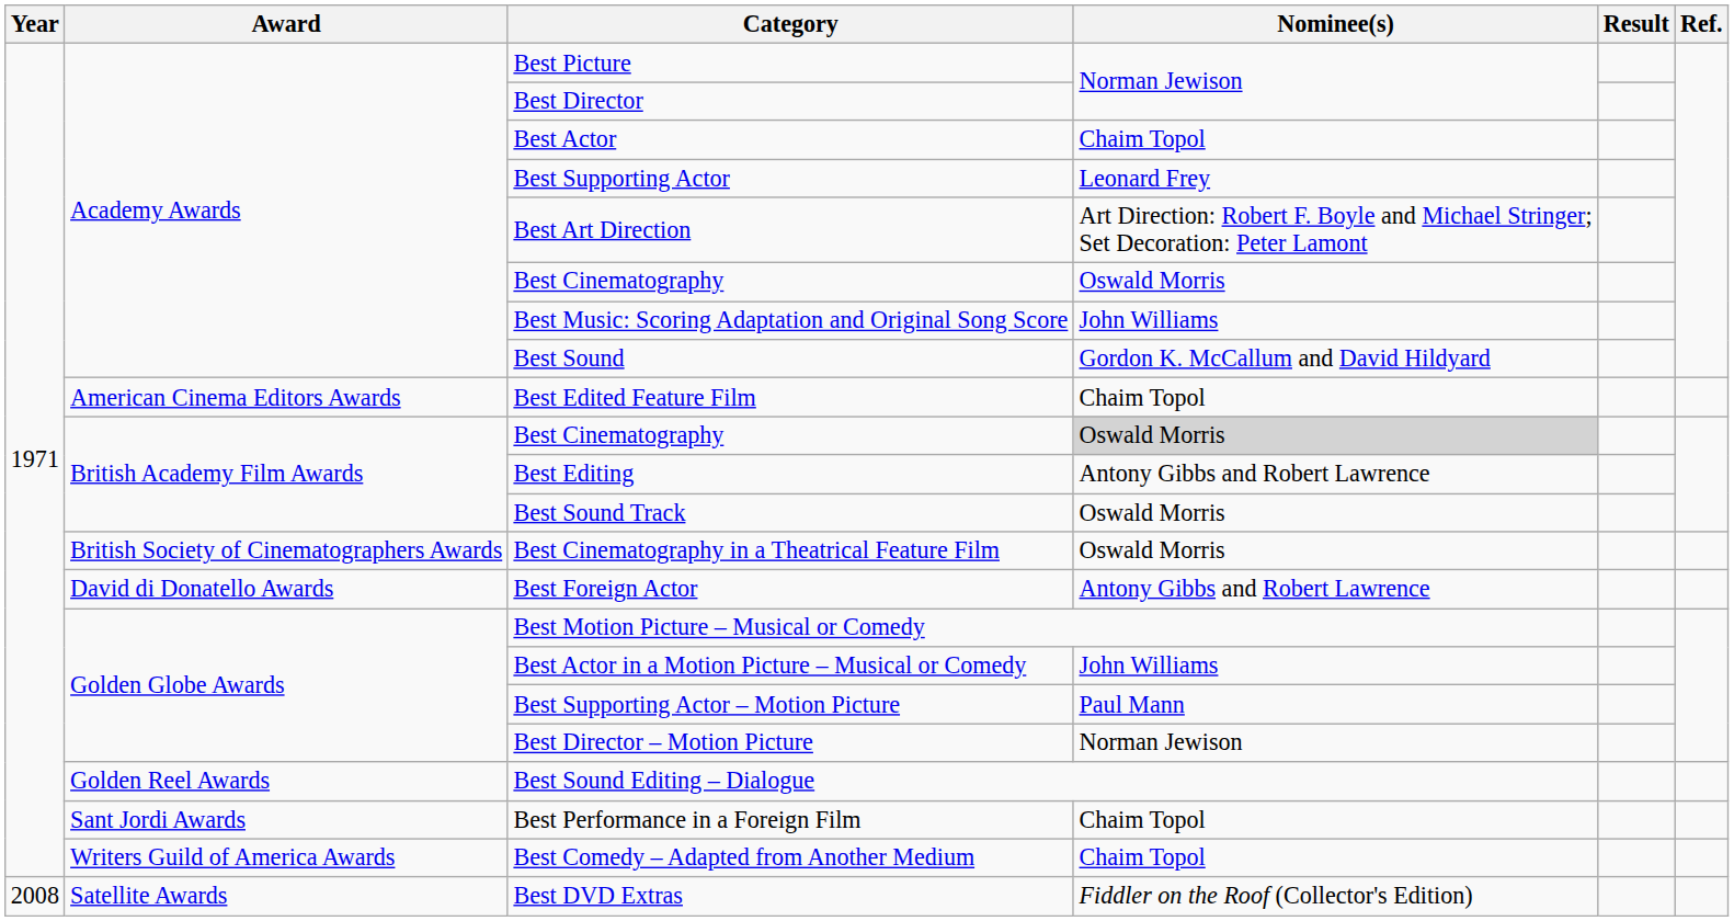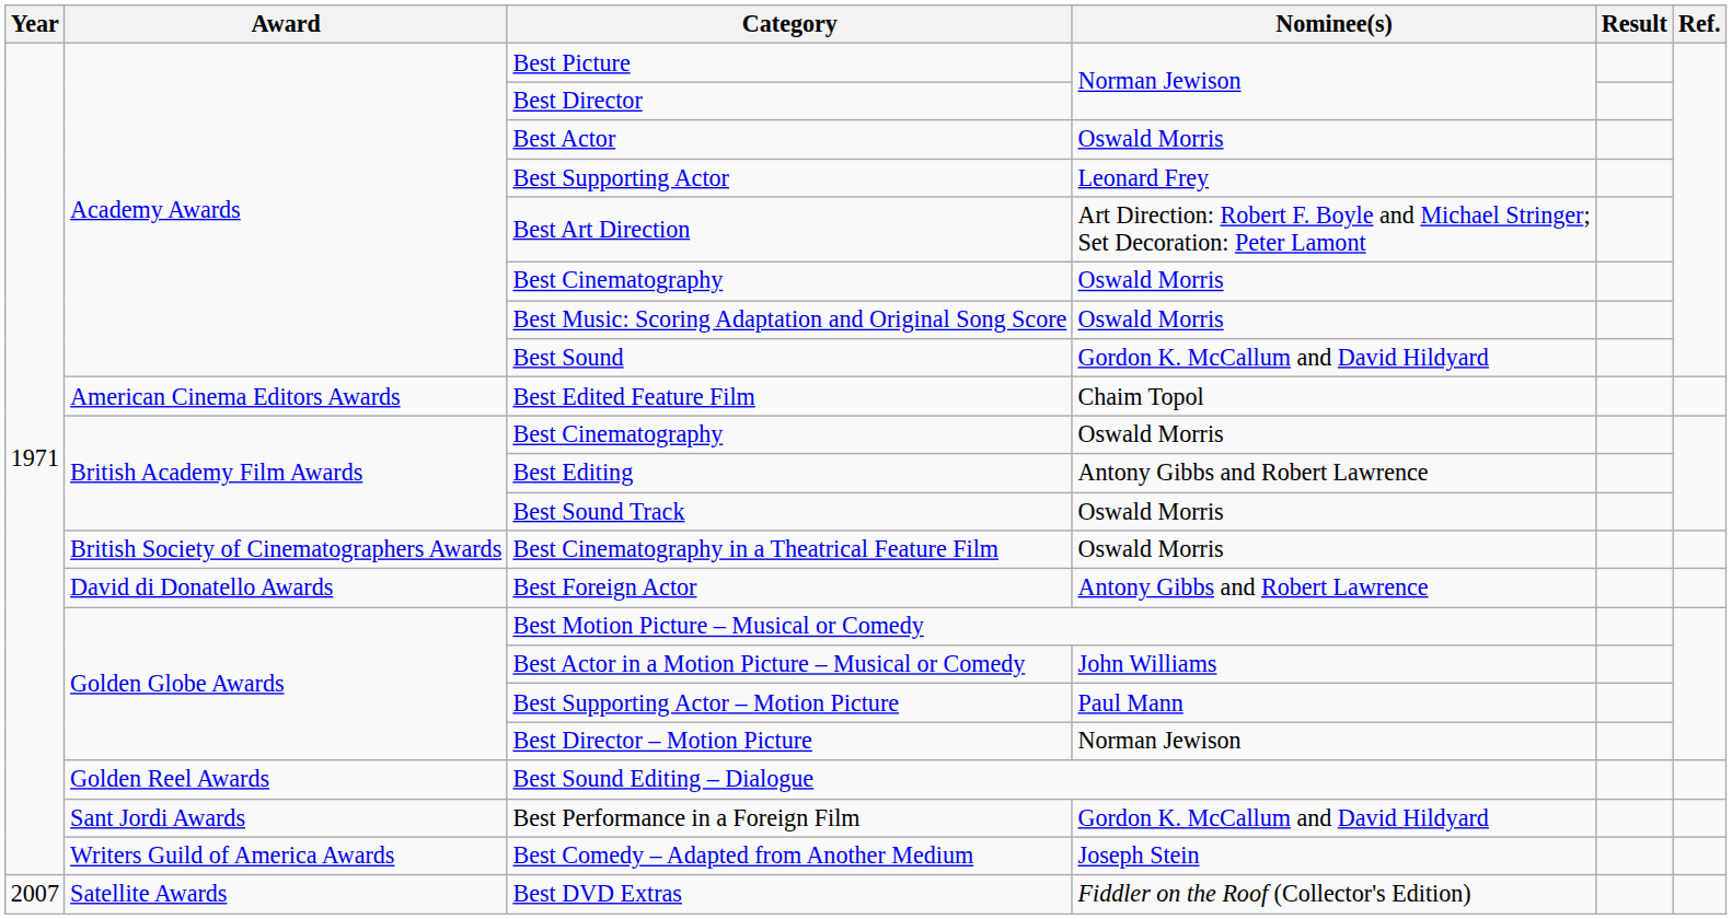Best Actor | Nominee(s): Chaim Topol -> Oswald Morris
Best Music: Scoring Adaptation and Original Song Score | Nominee(s): John Williams -> Oswald Morris
British Academy Film Awards / Best Cinematography | Nominee(s): lightgrey background -> no background
Best Performance in a Foreign Film | Nominee(s): Chaim Topol -> Gordon K. McCallum and David Hildyard
Best Comedy – Adapted from Another Medium | Nominee(s): Chaim Topol -> Joseph Stein
Best DVD Extras | Year: 2008 -> 2007
